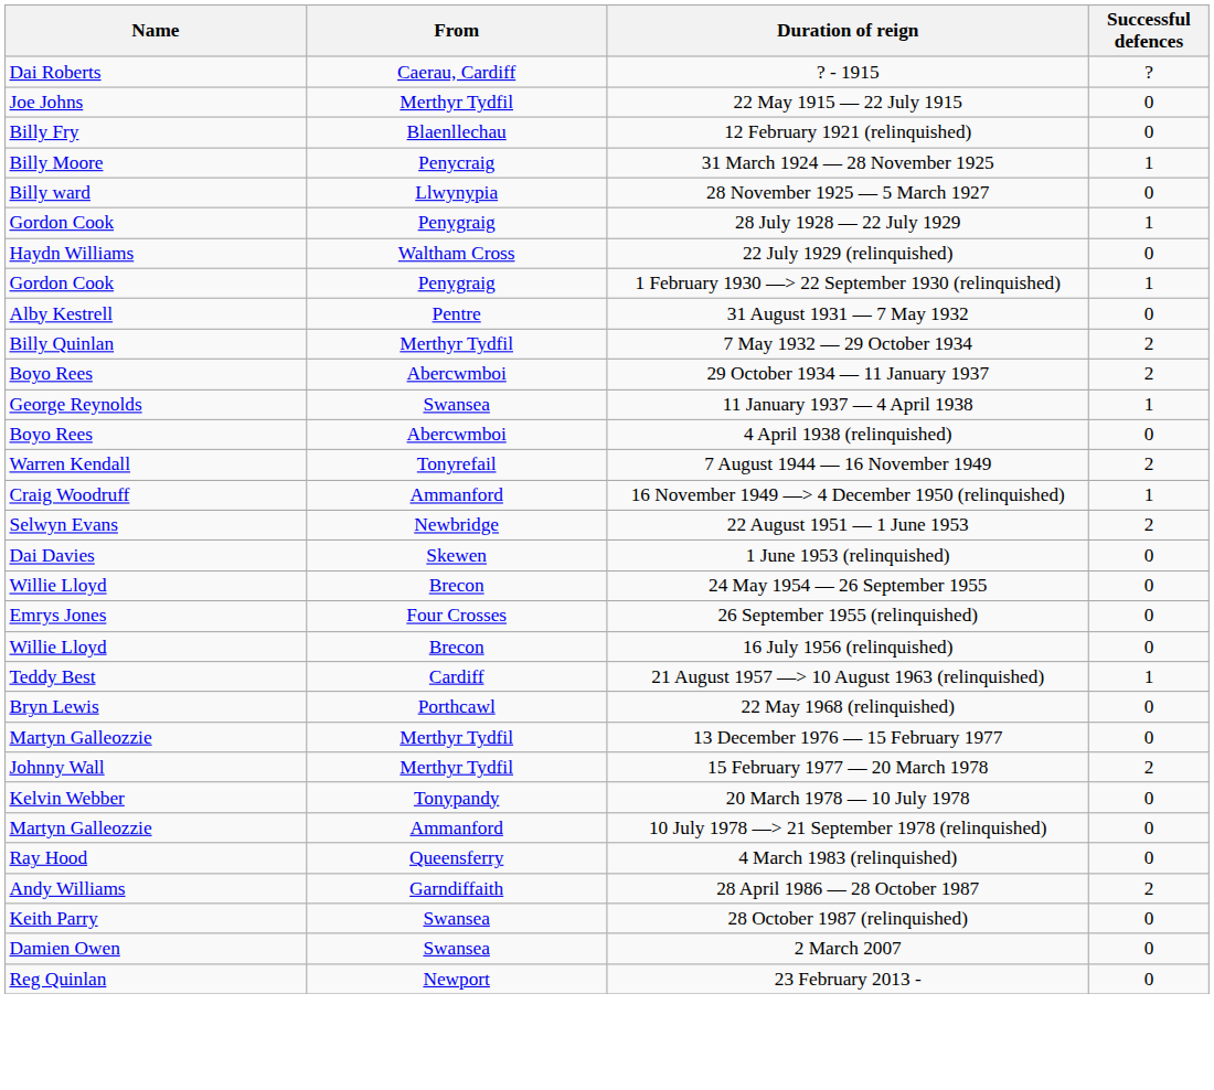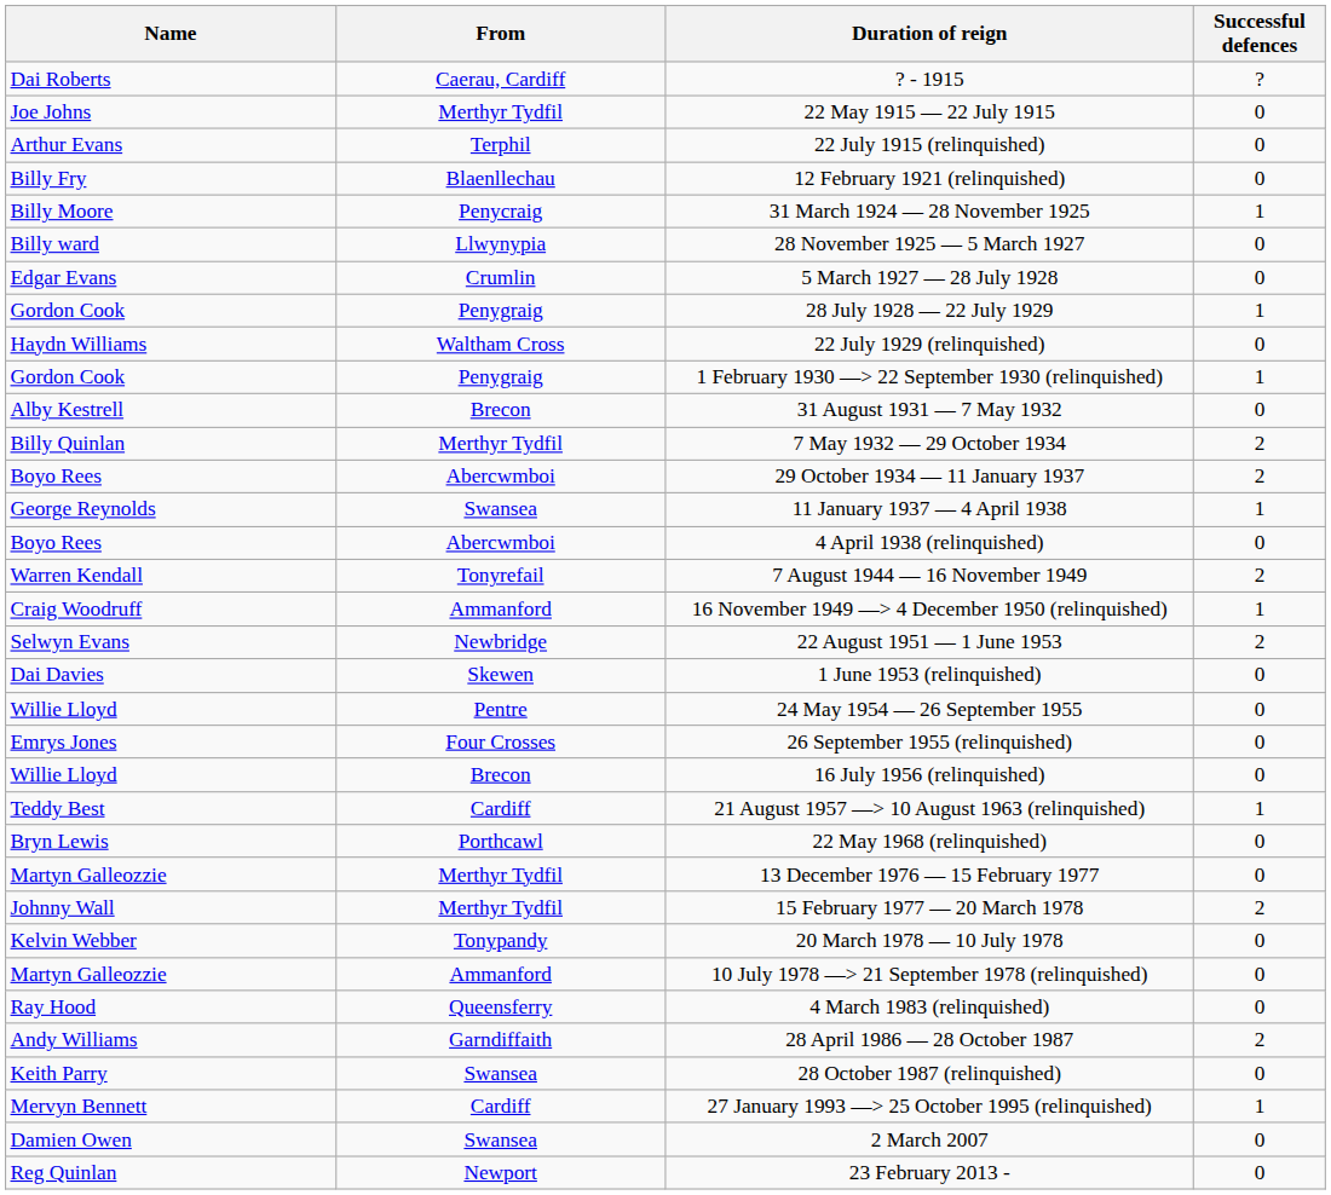+ row: Arthur Evans | Terphil | 22 July 1915 (relinquished) | 0
+ row: Edgar Evans | Crumlin | 5 March 1927 — 28 July 1928 | 0
31 August 1931 — 7 May 1932 | From: Pentre -> Brecon
24 May 1954 — 26 September 1955 | From: Brecon -> Pentre
+ row: Mervyn Bennett | Cardiff | 27 January 1993 —> 25 October 1995 (relinquished) | 1
